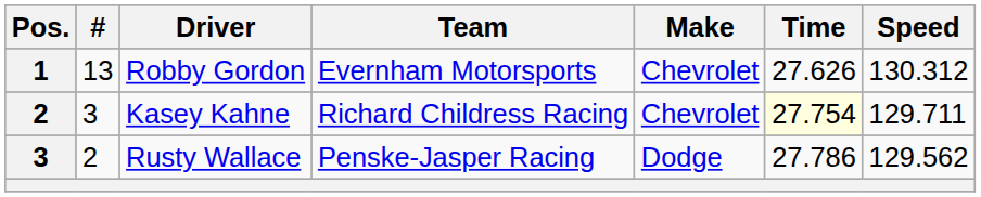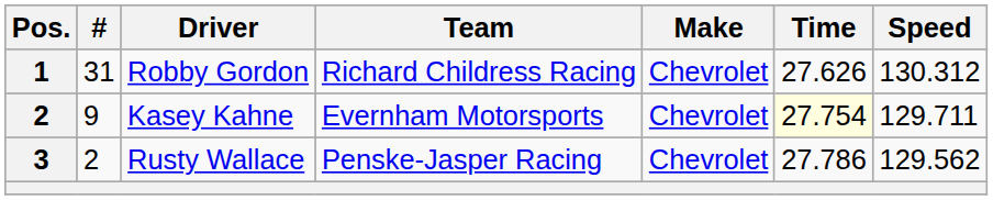Robby Gordon | #: 13 -> 31
Robby Gordon | Team: Evernham Motorsports -> Richard Childress Racing
Kasey Kahne | #: 3 -> 9
Kasey Kahne | Team: Richard Childress Racing -> Evernham Motorsports
Rusty Wallace | Make: Dodge -> Chevrolet
